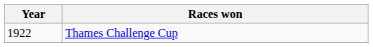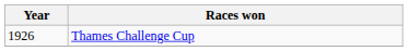Thames Challenge Cup | Year: 1922 -> 1926
